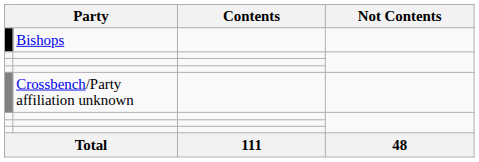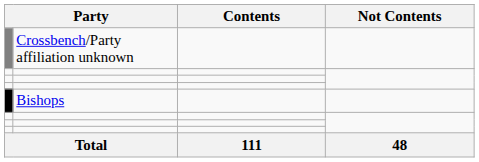rows swapped: Crossbench/Party affiliation unknown <-> Bishops
